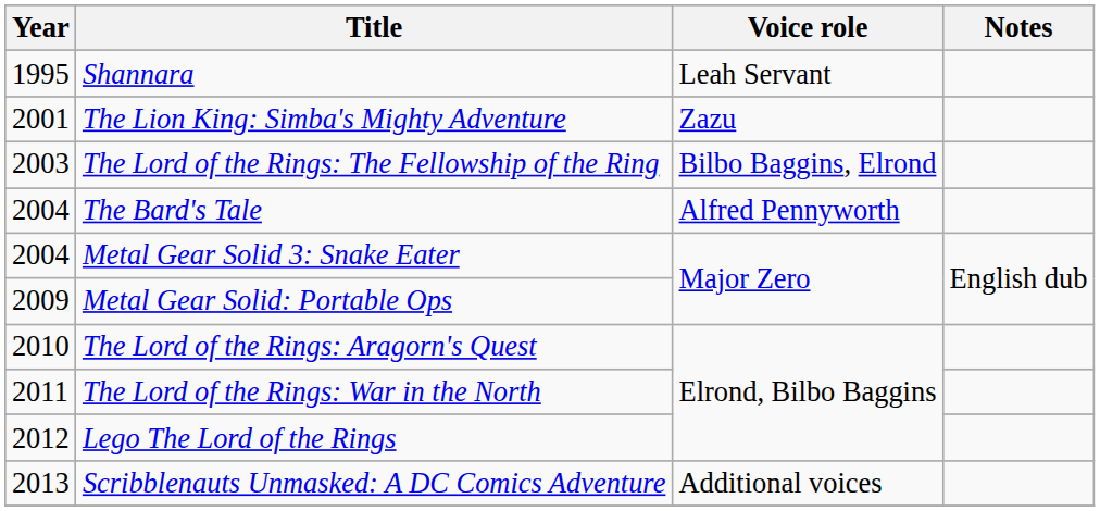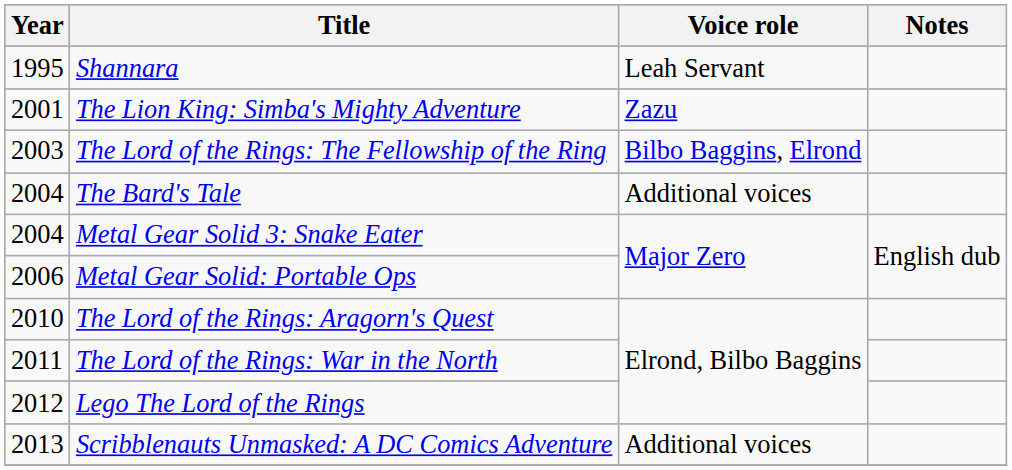The Bard's Tale | Voice role: Alfred Pennyworth -> Additional voices
Metal Gear Solid: Portable Ops | Year: 2009 -> 2006
